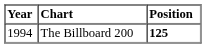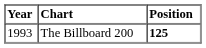The Billboard 200 | Year: 1994 -> 1993
